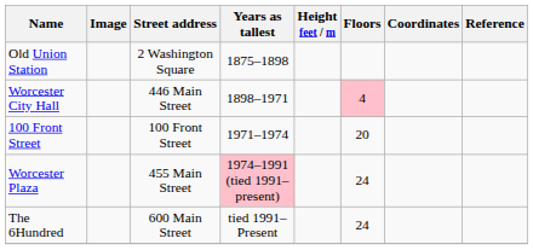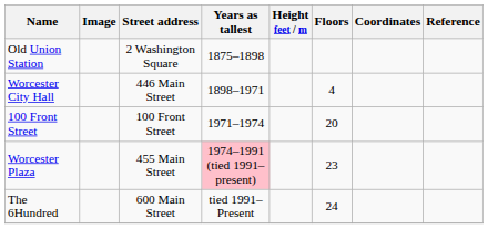Worcester City Hall | Floors: pink background -> no background
Worcester Plaza | Floors: 24 -> 23
